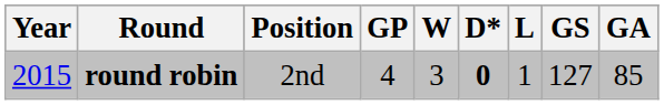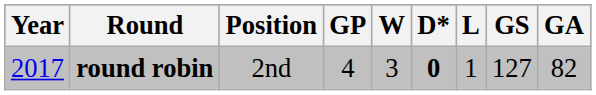round robin | Year: 2015 -> 2017
round robin | GA: 85 -> 82
